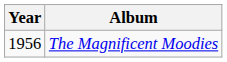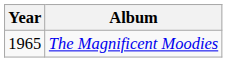The Magnificent Moodies | Year: 1956 -> 1965
